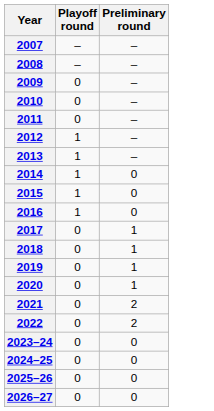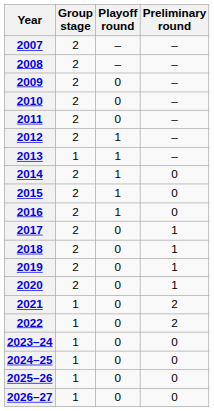+ column: Group stage | 2 | 2 | 2 | 2 | 2 | 2 | 1 | 2 | 2 | 2 | 2 | 2 | 2 | 2 | 1 | 1 | 1 | 1 | 1 | 1
